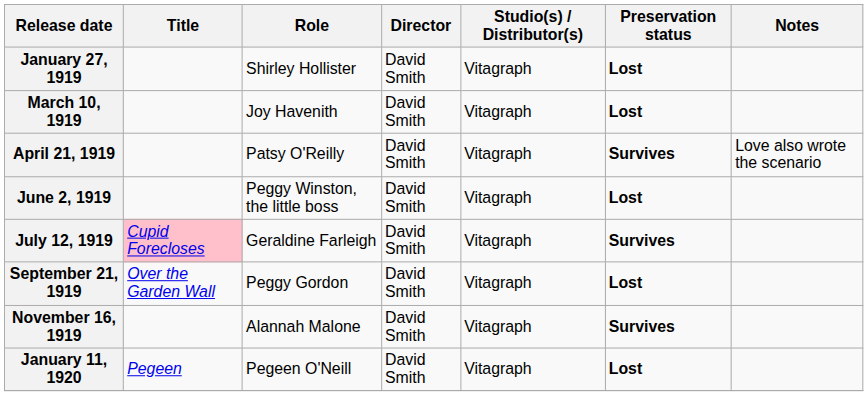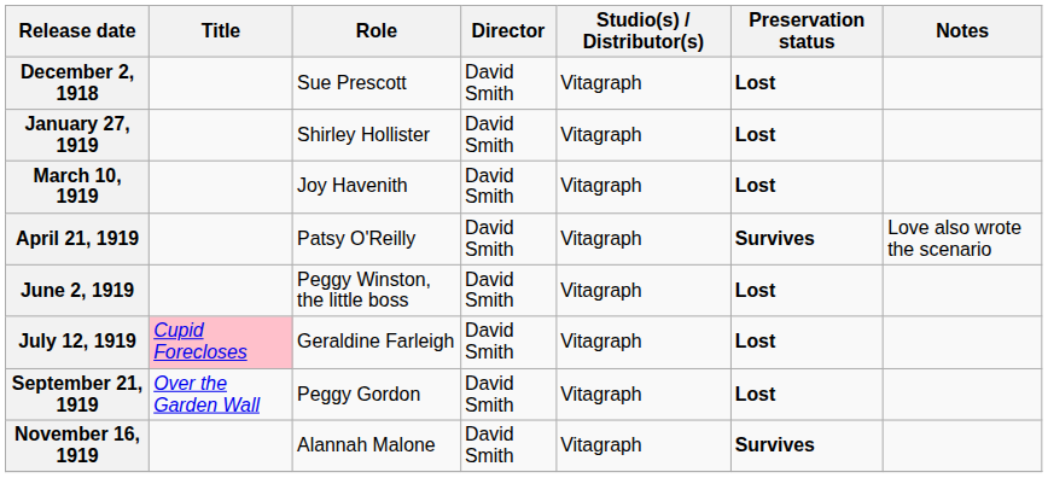+ row: December 2, 1918 | Sue Prescott | David Smith | Vitagraph | Lost
July 12, 1919 | Preservation status: Survives -> Lost
- row: January 11, 1920 | Pegeen | Pegeen O'Neill | David Smith | Vitagraph | Lost
